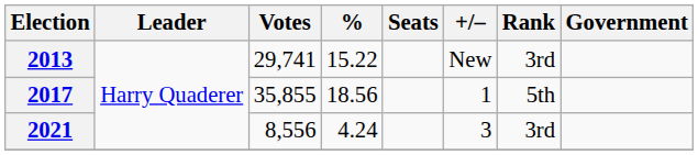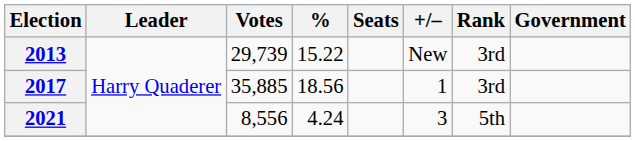2013 | Votes: 29,741 -> 29,739
2017 | Votes: 35,855 -> 35,885
2017 | Rank: 5th -> 3rd
2021 | Rank: 3rd -> 5th
